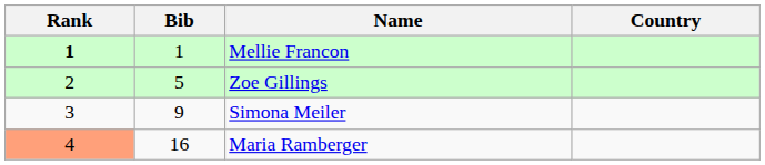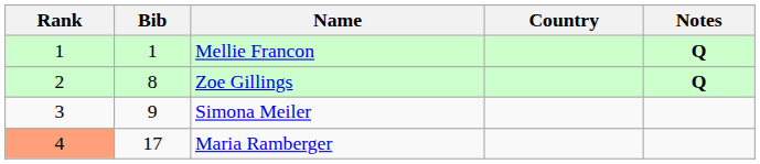+ column: Notes | Q | Q
Mellie Francon | Rank: bold -> normal
Zoe Gillings | Bib: 5 -> 8
Maria Ramberger | Bib: 16 -> 17
